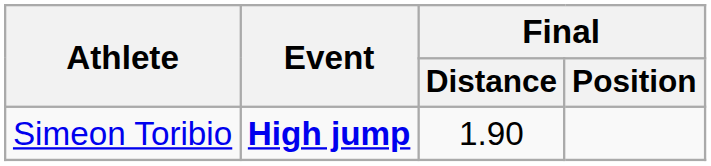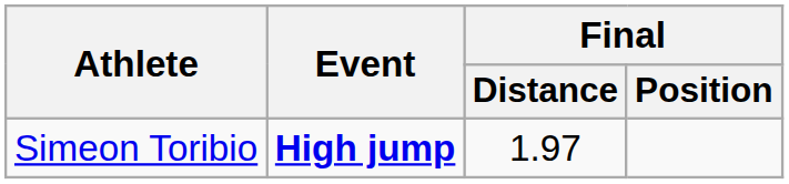Simeon Toribio | Final / Distance: 1.90 -> 1.97
